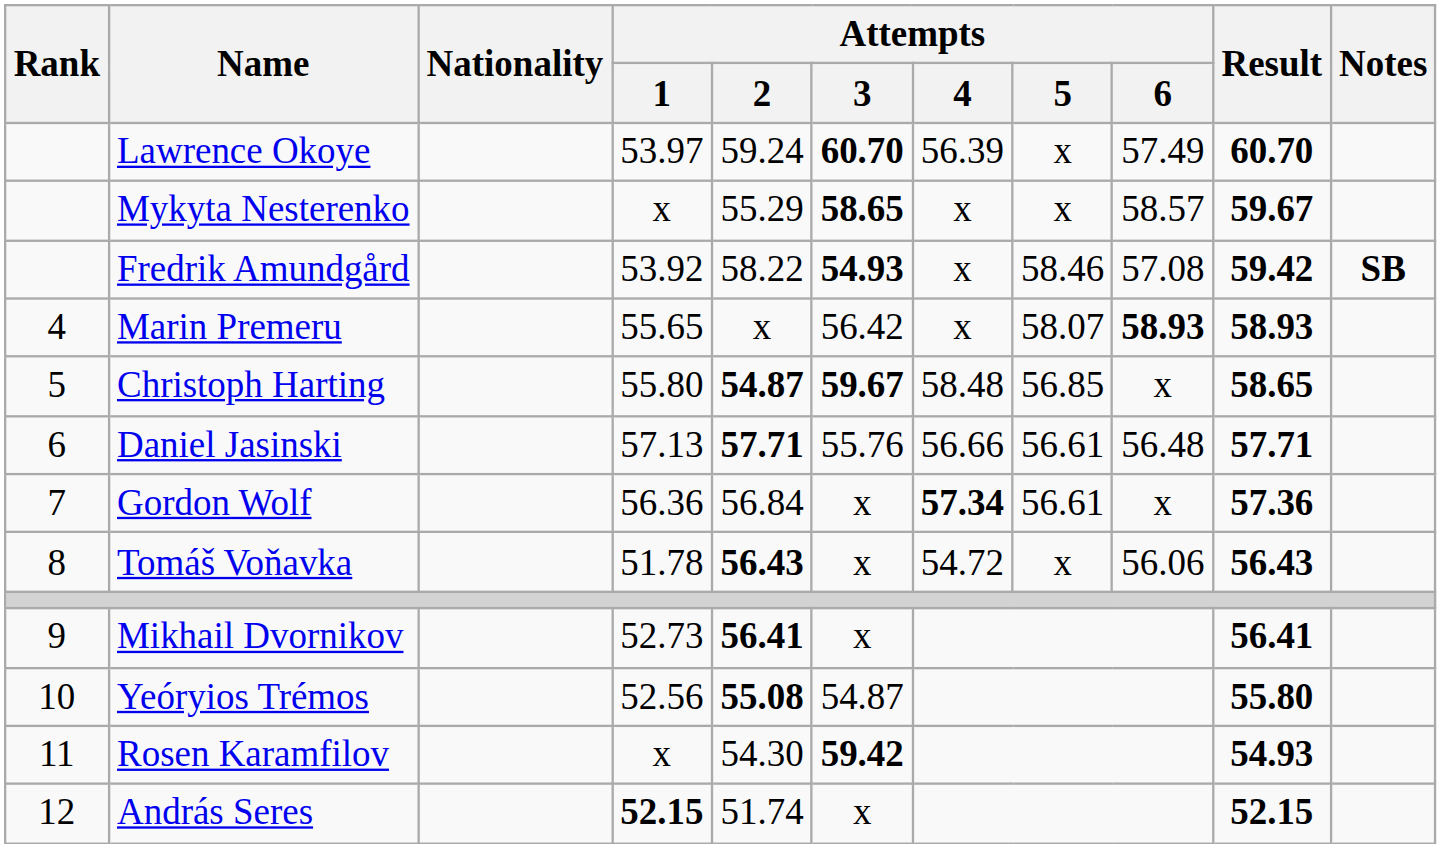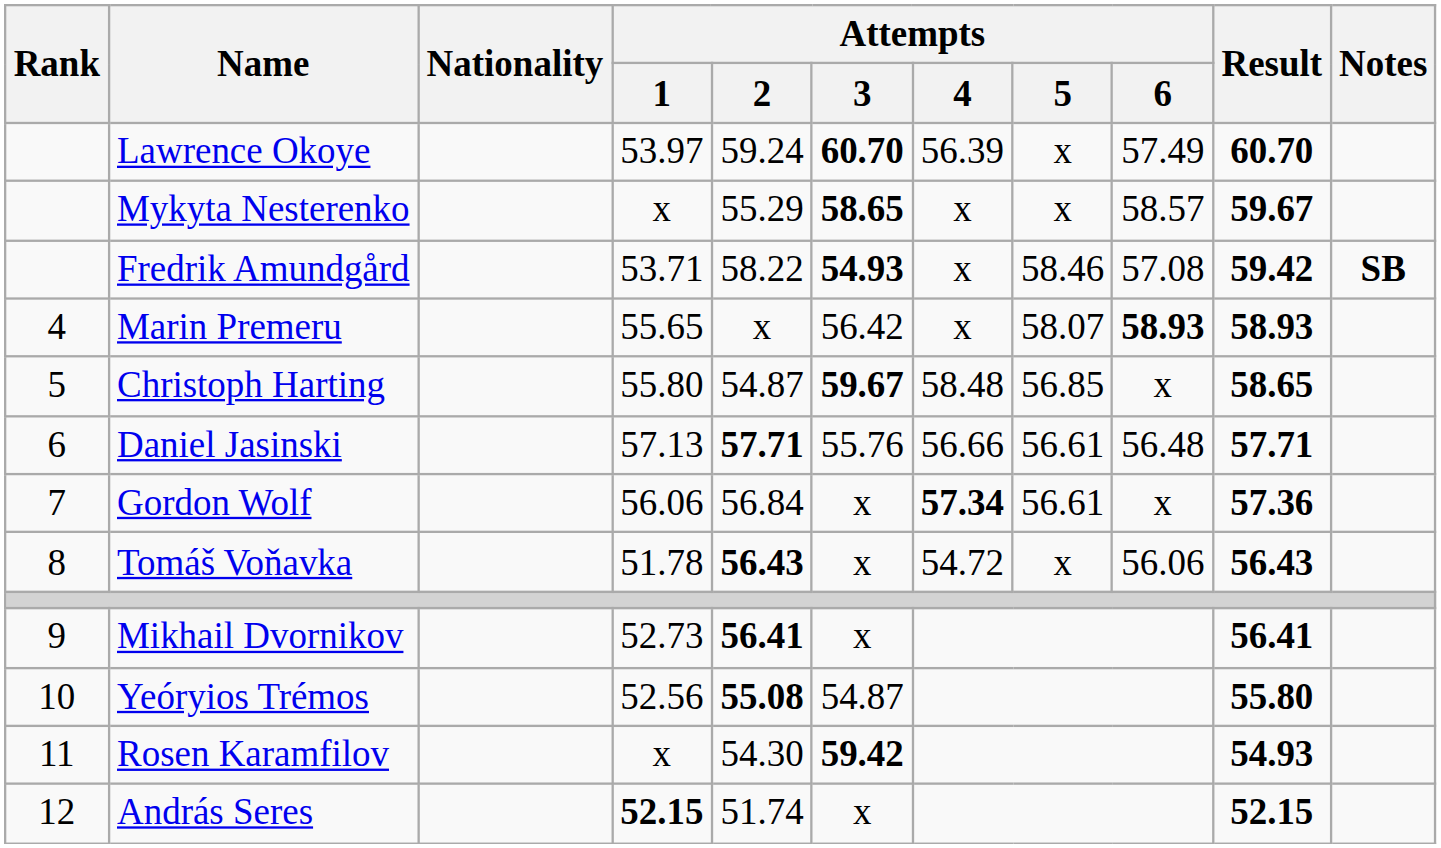Fredrik Amundgård | Attempts / 1: 53.92 -> 53.71
Christoph Harting | Attempts / 2: bold -> normal
Gordon Wolf | Attempts / 1: 56.36 -> 56.06
